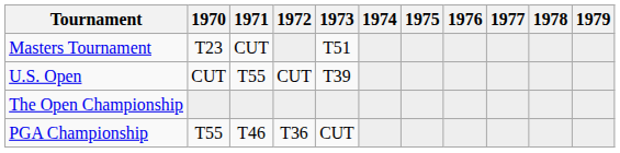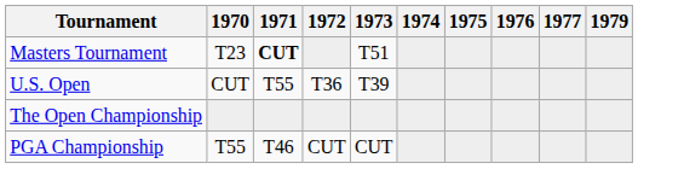- column: 1978
Masters Tournament | 1971: normal -> bold
U.S. Open | 1972: CUT -> T36
PGA Championship | 1972: T36 -> CUT
